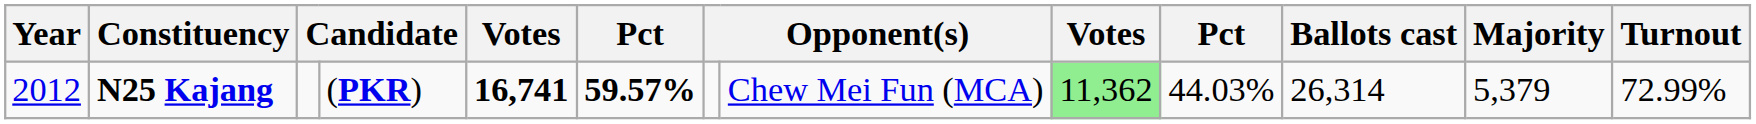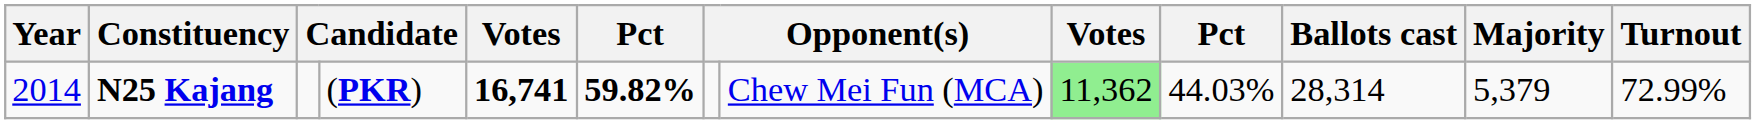N25 Kajang | Year: 2012 -> 2014
N25 Kajang | column 6: 59.57% -> 59.82%
N25 Kajang | Ballots cast: 26,314 -> 28,314
